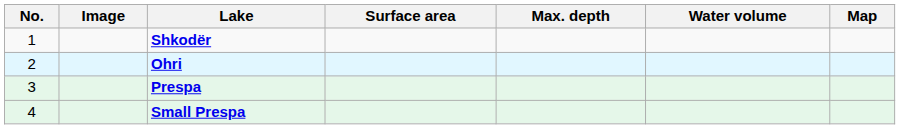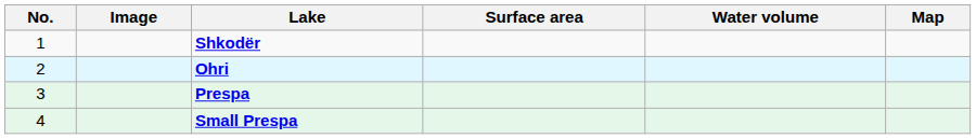- column: Max. depth
